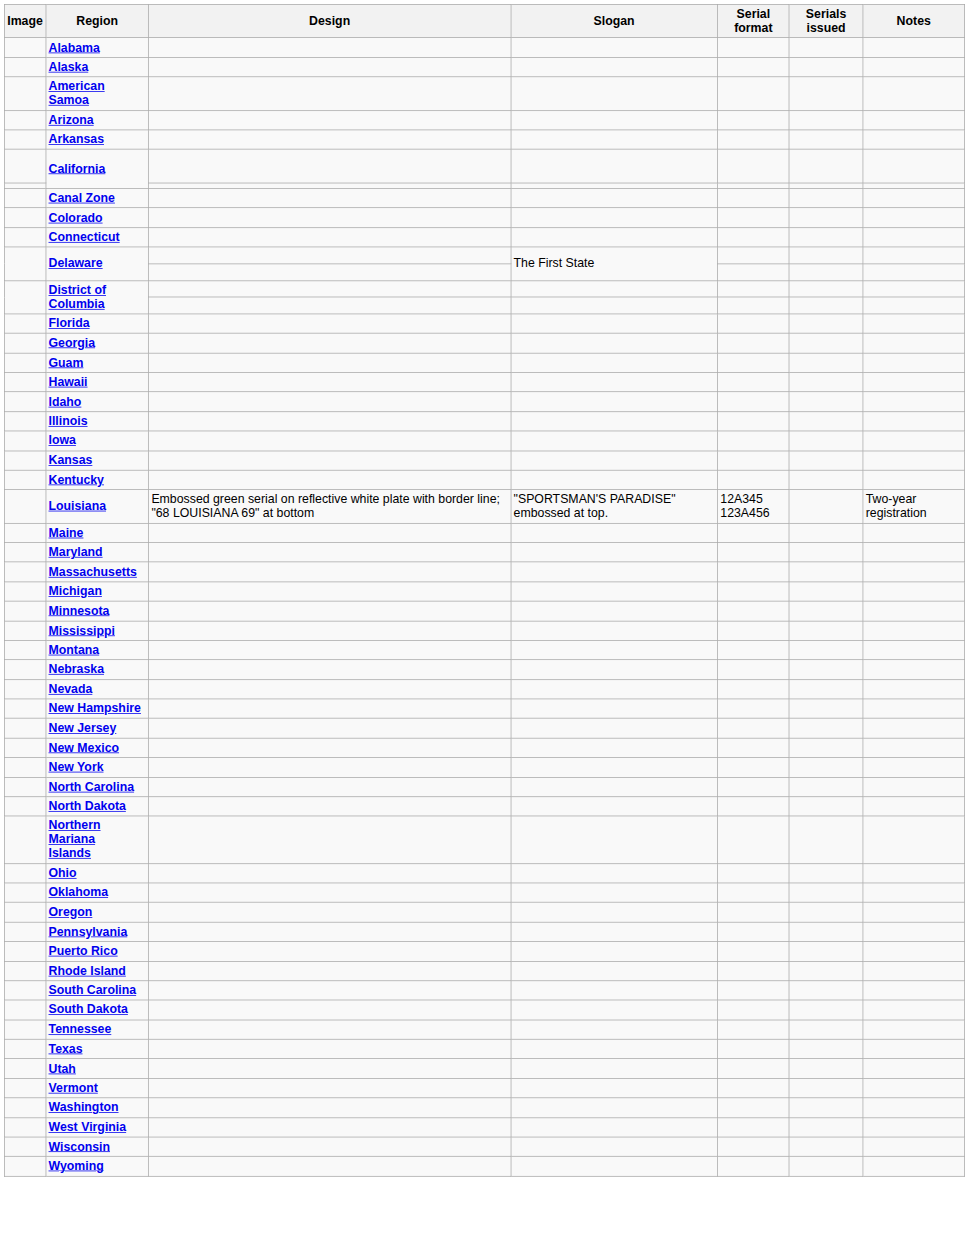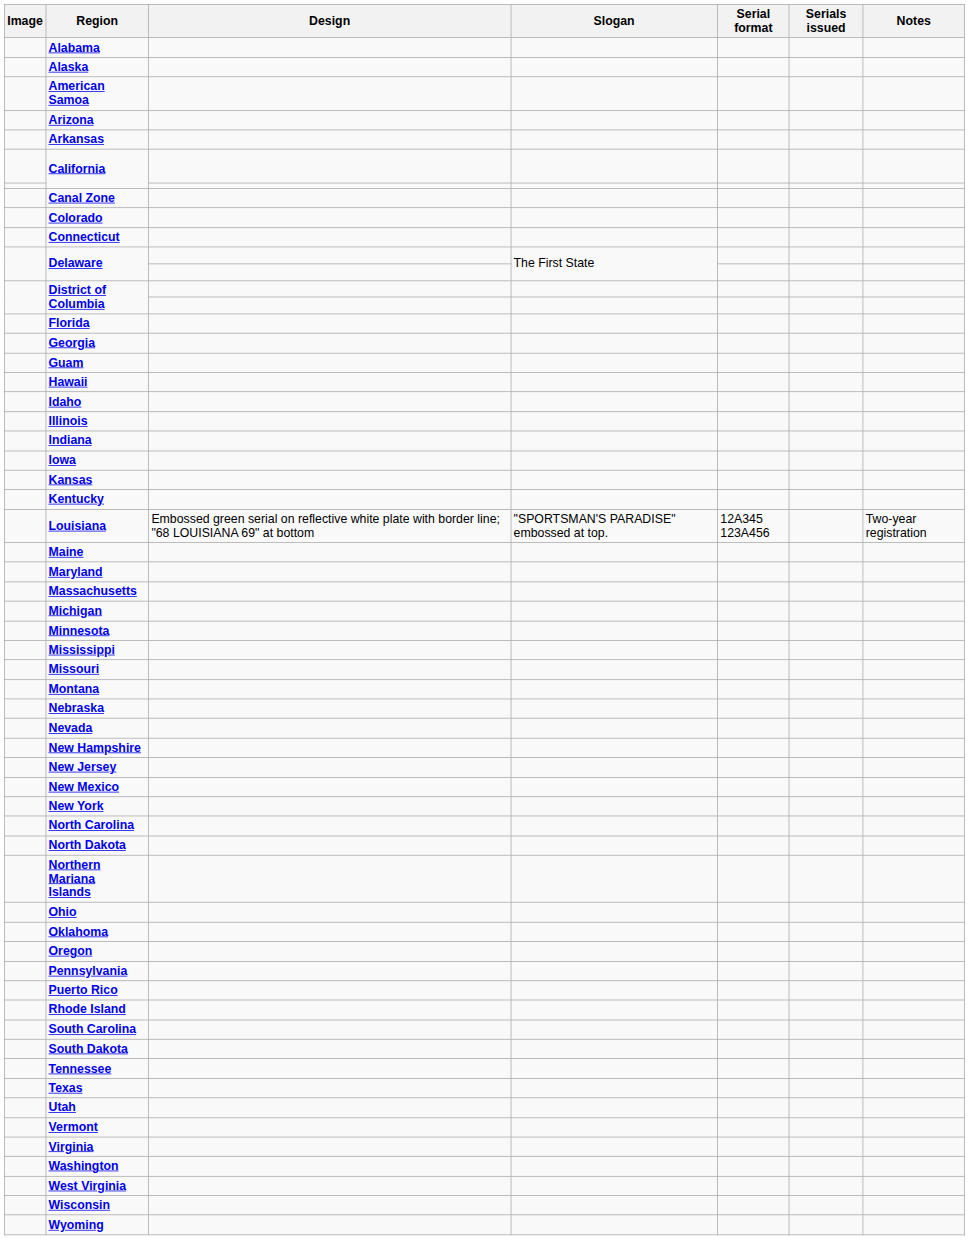+ row: Indiana
+ row: Missouri
+ row: Virginia
